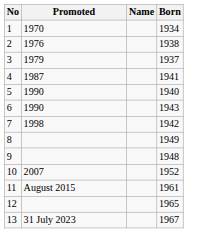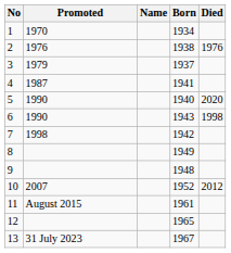+ column: Died | 1976 | 2020 | 1998 | 2012
